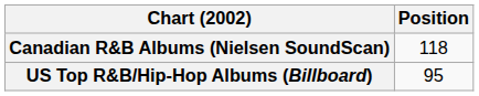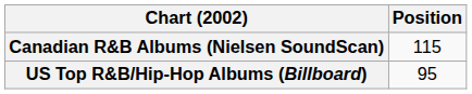Canadian R&B Albums (Nielsen SoundScan) | Position: 118 -> 115
